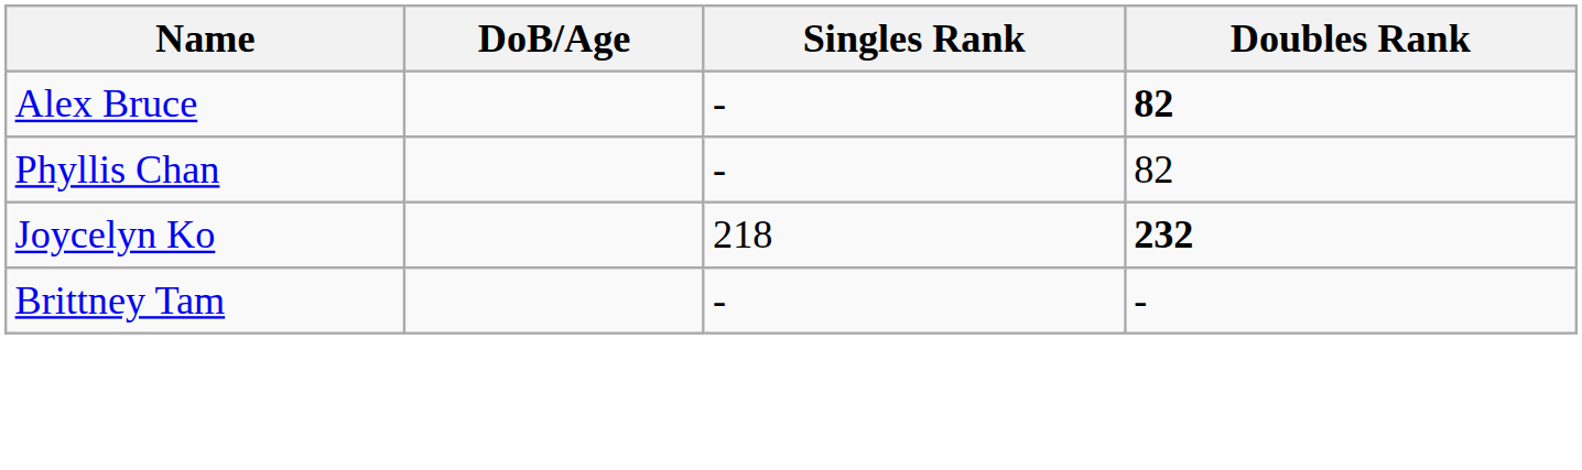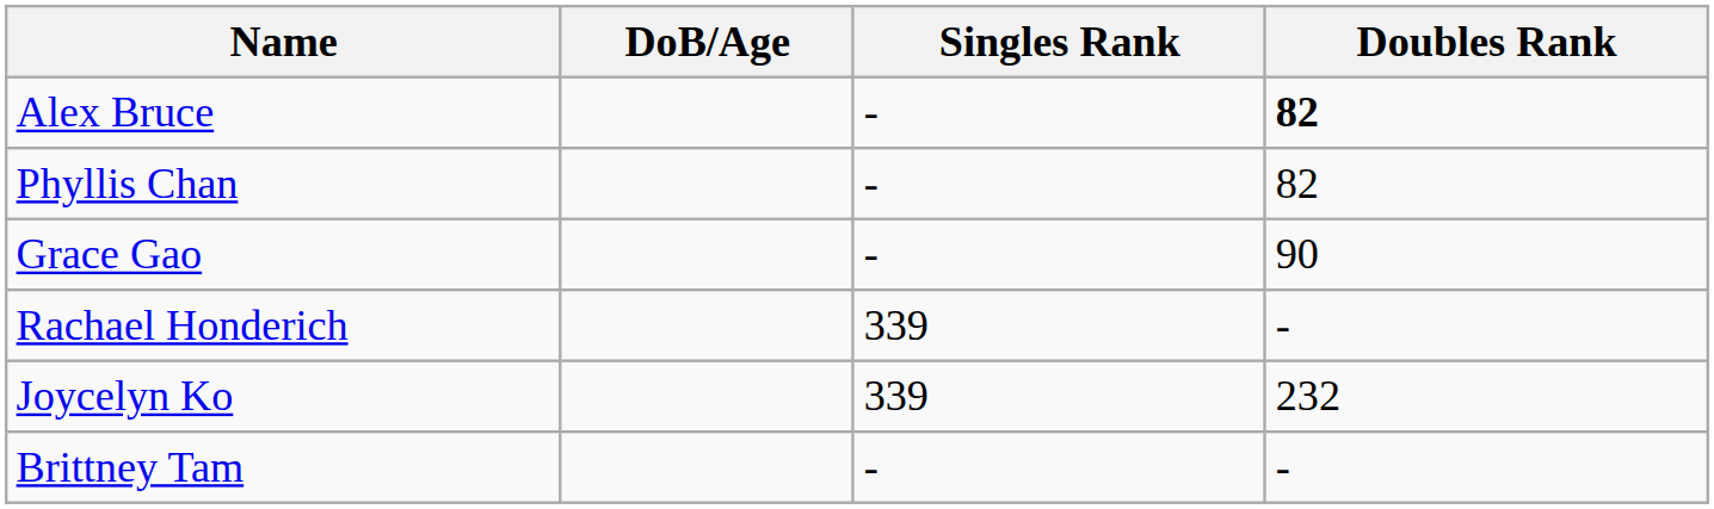+ row: Grace Gao | - | 90
+ row: Rachael Honderich | 339 | -
Joycelyn Ko | Singles Rank: 218 -> 339
Joycelyn Ko | Doubles Rank: bold -> normal
